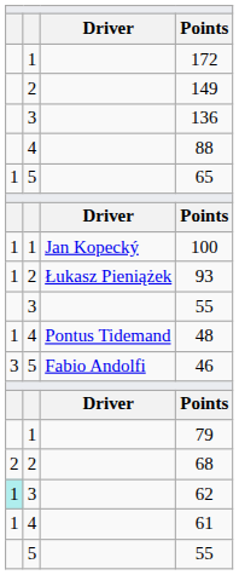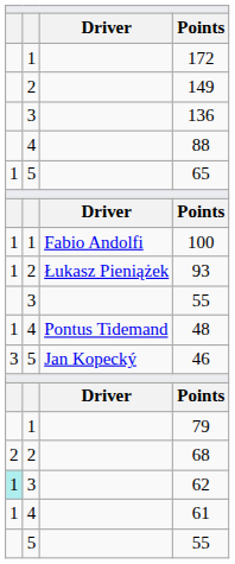100 | column 3: Jan Kopecký -> Fabio Andolfi
46 | column 3: Fabio Andolfi -> Jan Kopecký
